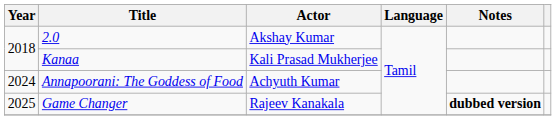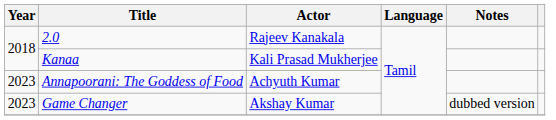2.0 | Actor: Akshay Kumar -> Rajeev Kanakala
Annapoorani: The Goddess of Food | Year: 2024 -> 2023
Game Changer | Year: 2025 -> 2023
Game Changer | Actor: Rajeev Kanakala -> Akshay Kumar
Game Changer | Notes: bold -> normal
